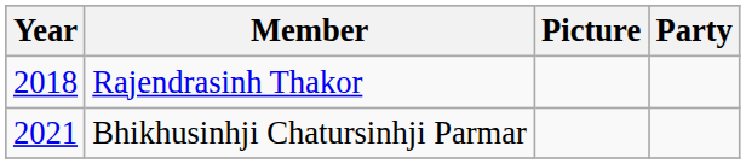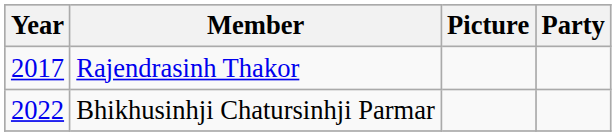Rajendrasinh Thakor | Year: 2018 -> 2017
Bhikhusinhji Chatursinhji Parmar | Year: 2021 -> 2022
